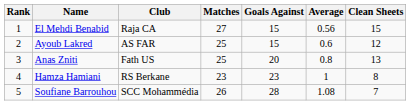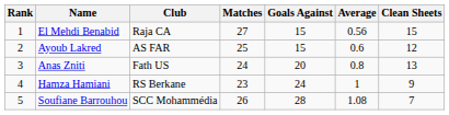Anas Zniti | Matches: 25 -> 24
Hamza Hamiani | Goals Against: 23 -> 24
Hamza Hamiani | Clean Sheets: 8 -> 9
